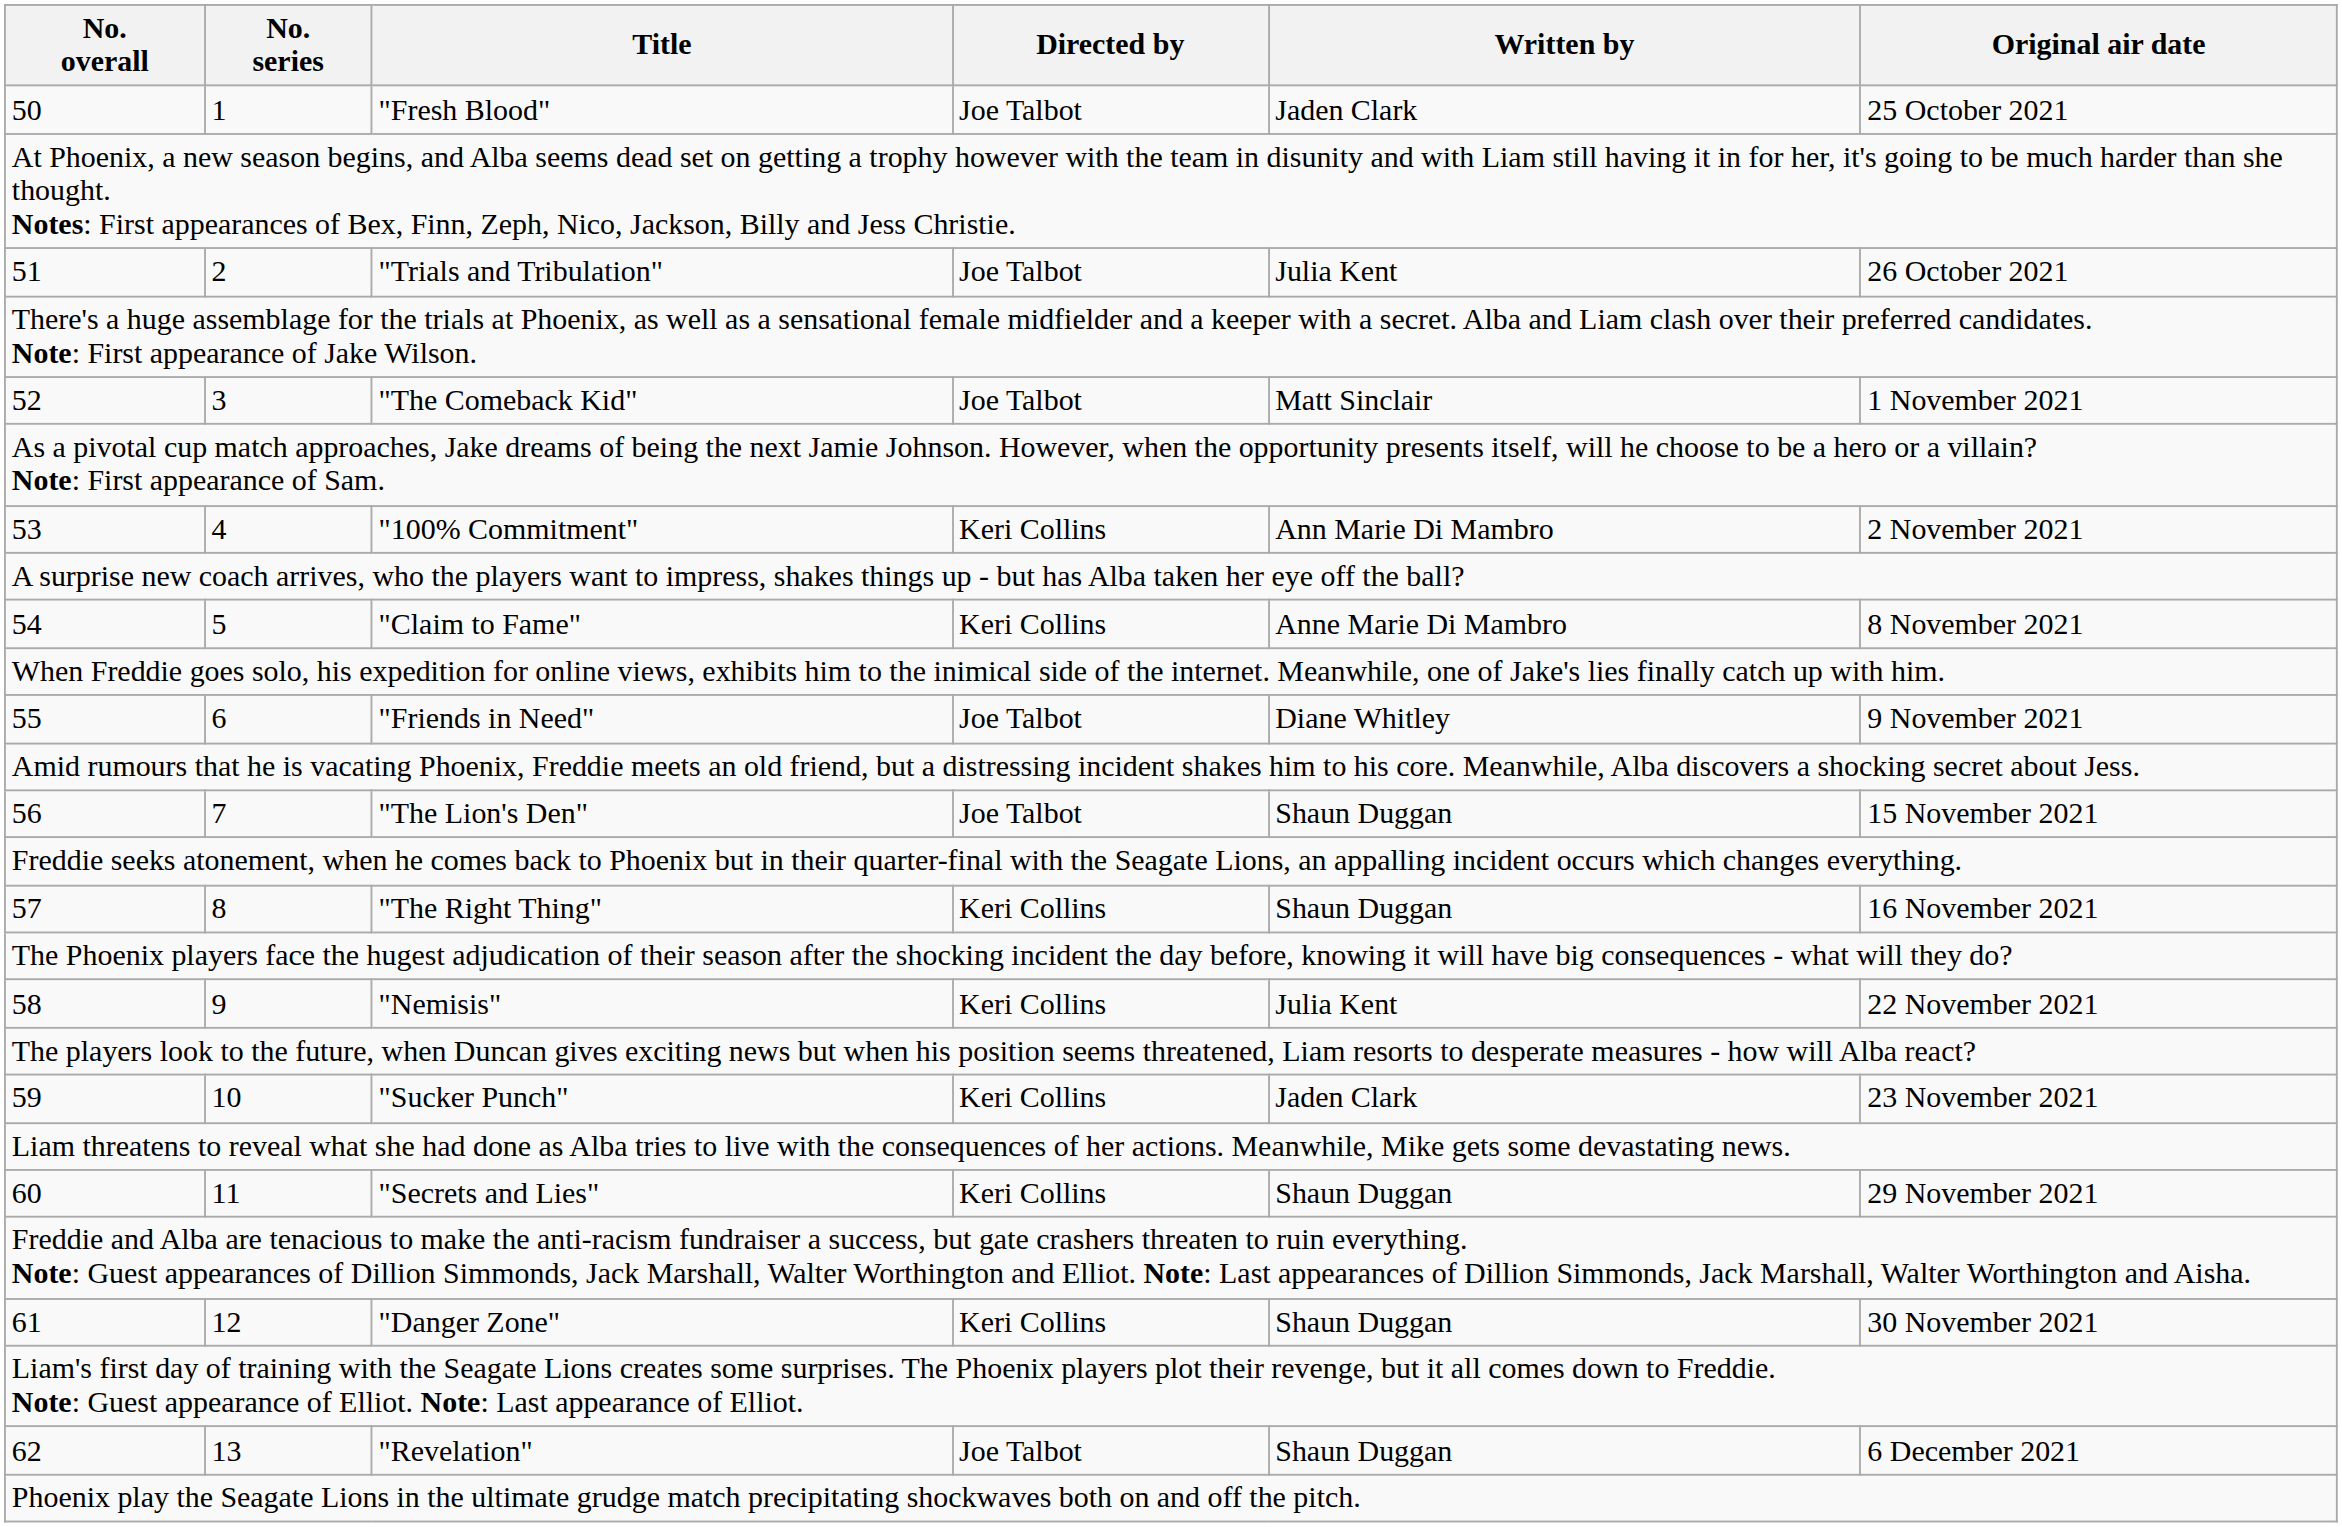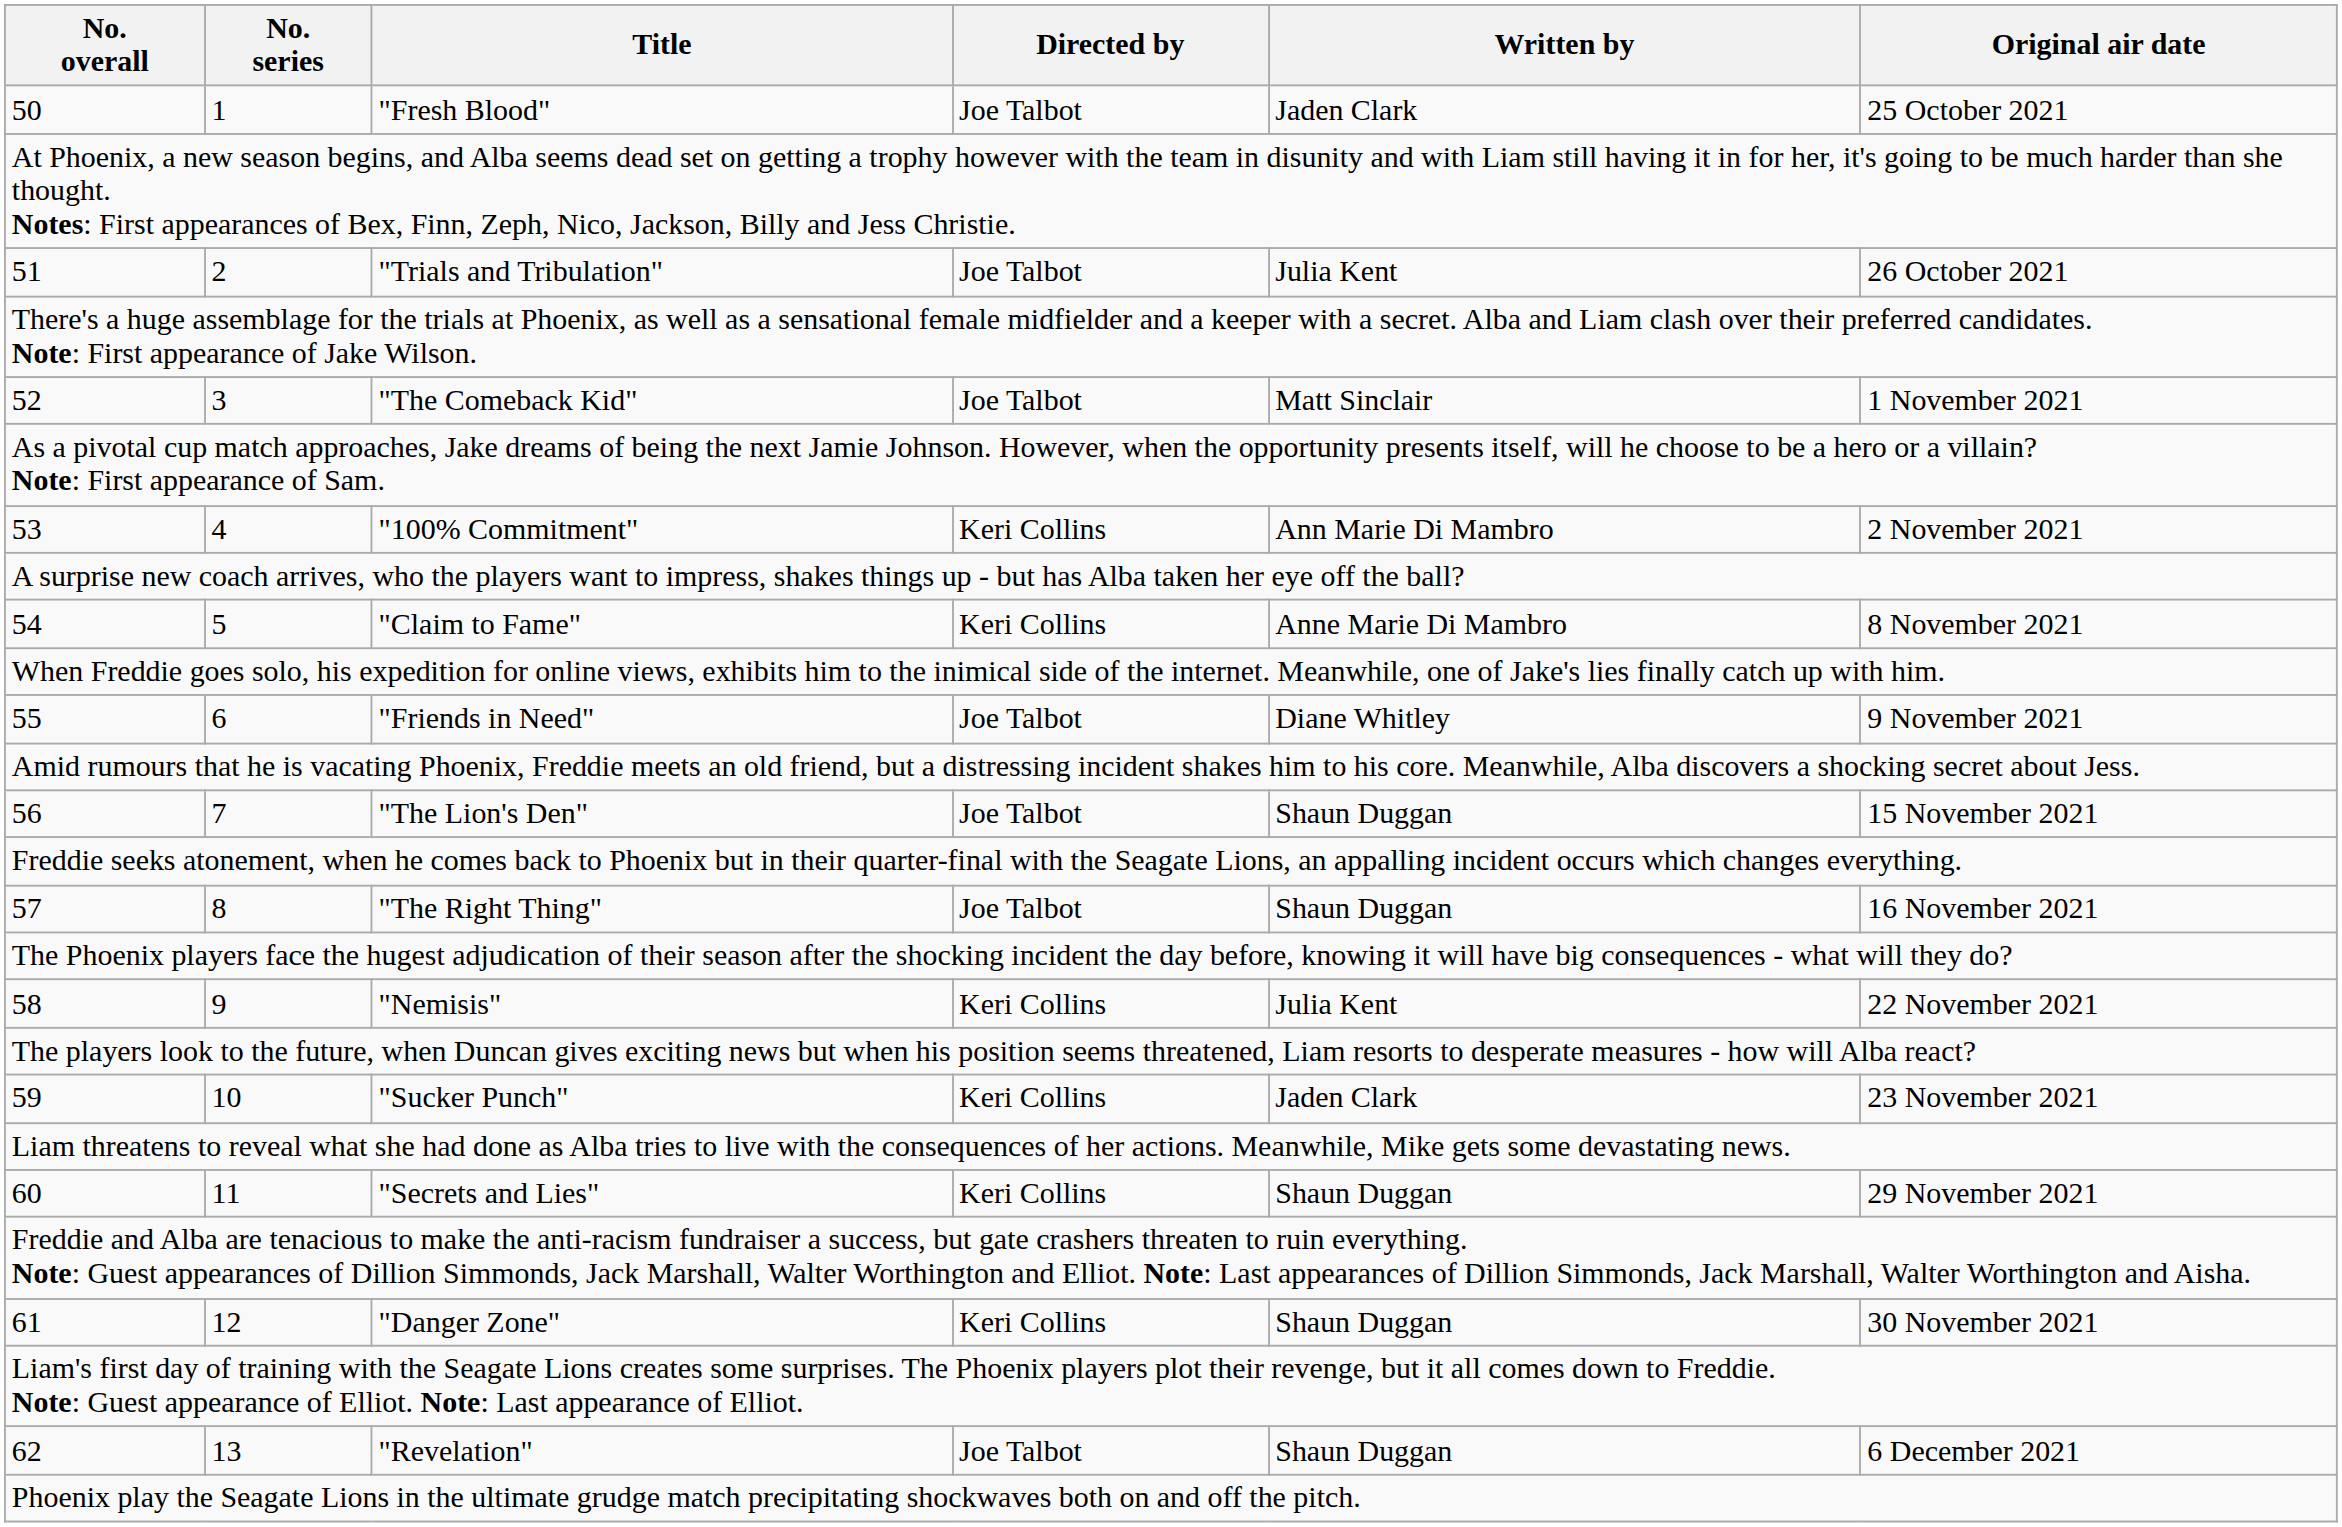57 | Directed by: Keri Collins -> Joe Talbot
